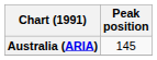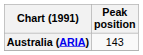Australia (ARIA) | Peak position: 145 -> 143
